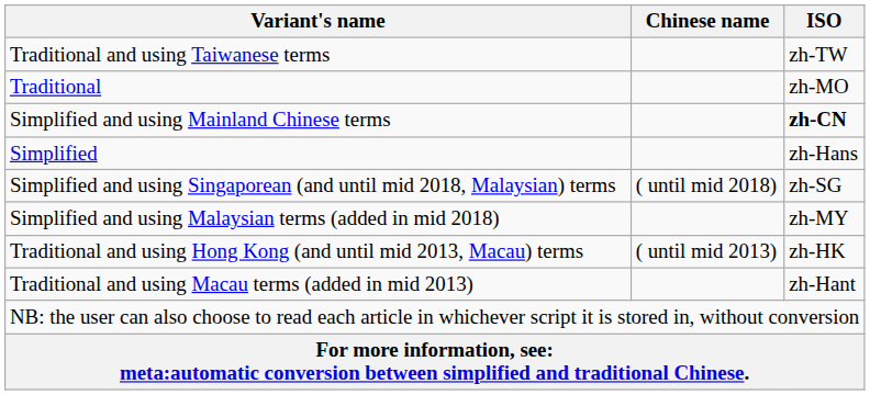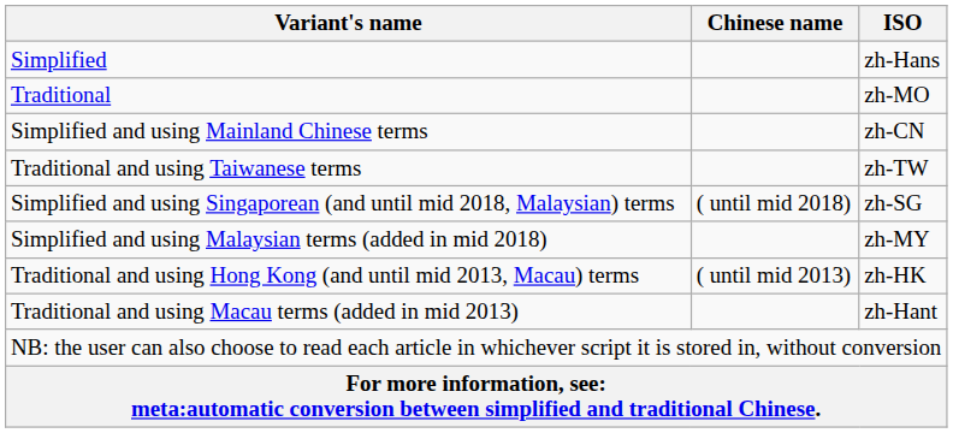rows swapped: Simplified <-> Traditional and using Taiwanese terms
Simplified and using Mainland Chinese terms | ISO: bold -> normal
